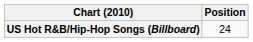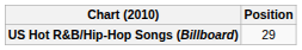US Hot R&B/Hip-Hop Songs (Billboard) | Position: 24 -> 29
